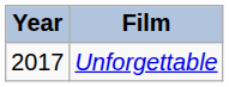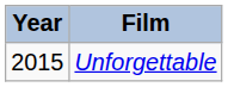Unforgettable | Year: 2017 -> 2015
